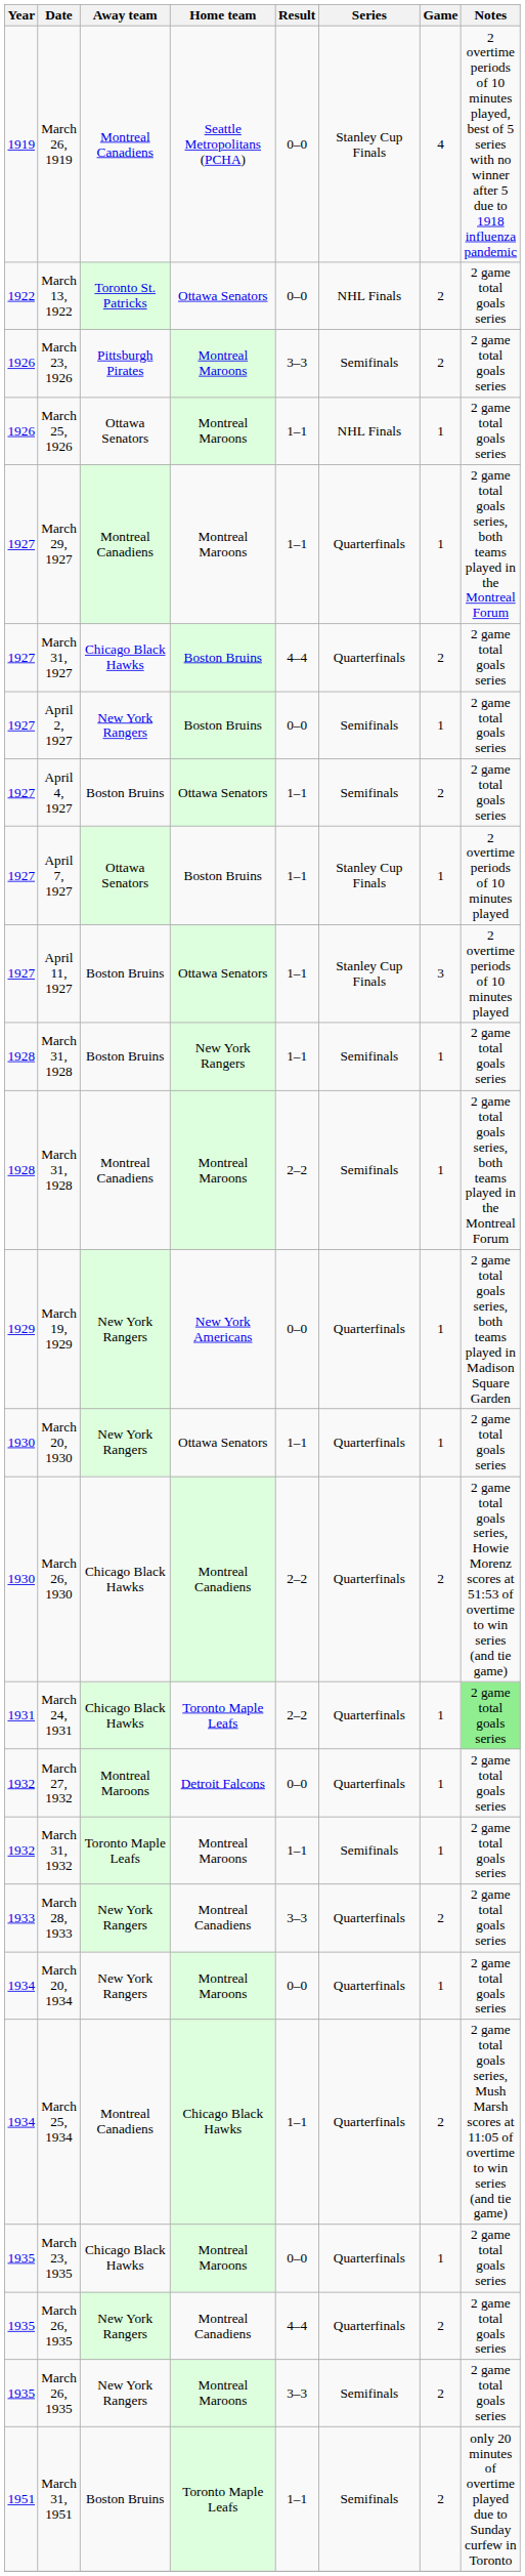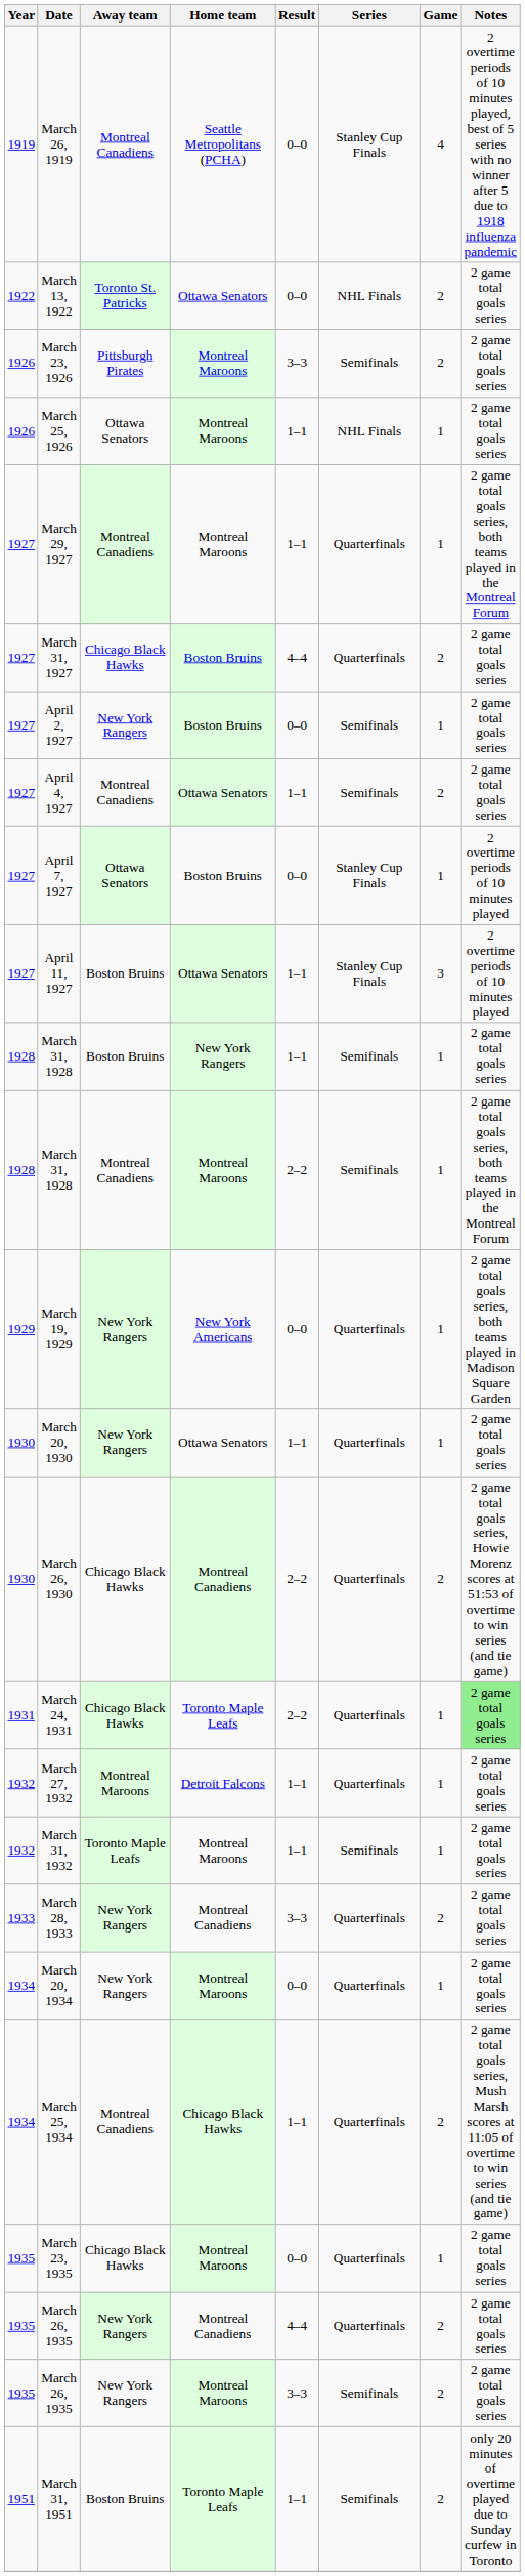April 4, 1927 | Away team: Boston Bruins -> Montreal Canadiens
April 7, 1927 | Result: 1–1 -> 0–0
March 27, 1932 | Result: 0–0 -> 1–1
